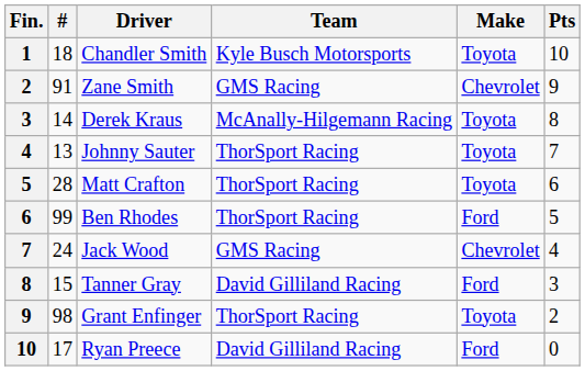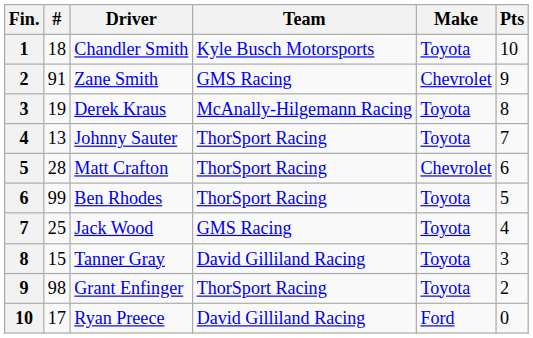Derek Kraus | #: 14 -> 19
Matt Crafton | Make: Toyota -> Chevrolet
Ben Rhodes | Make: Ford -> Toyota
Jack Wood | #: 24 -> 25
Jack Wood | Make: Chevrolet -> Toyota
Tanner Gray | Make: Ford -> Toyota
